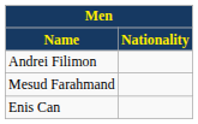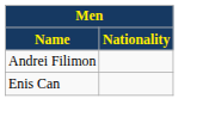- row: Mesud Farahmand
